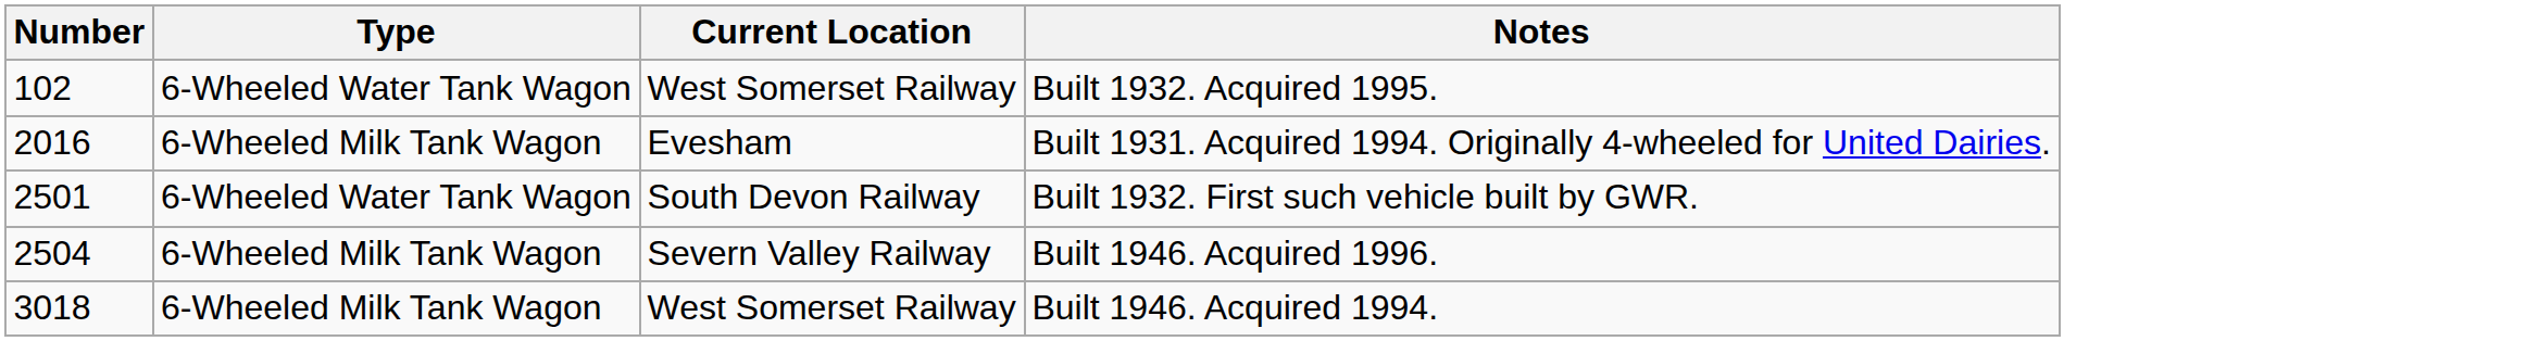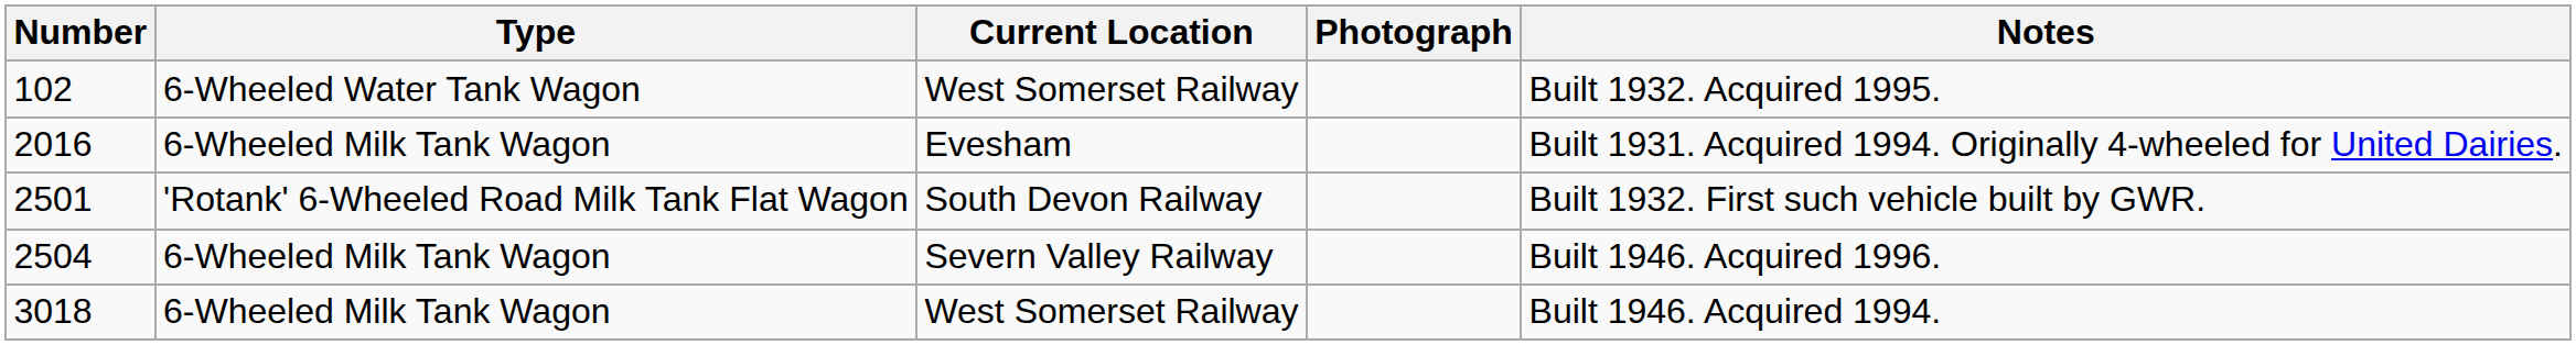+ column: Photograph
2501 | Type: 6-Wheeled Water Tank Wagon -> 'Rotank' 6-Wheeled Road Milk Tank Flat Wagon
